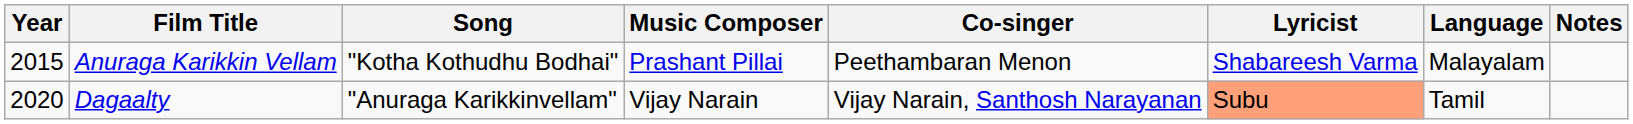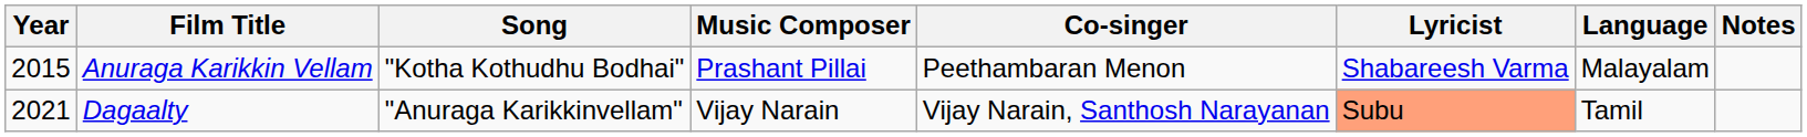Dagaalty | Year: 2020 -> 2021
